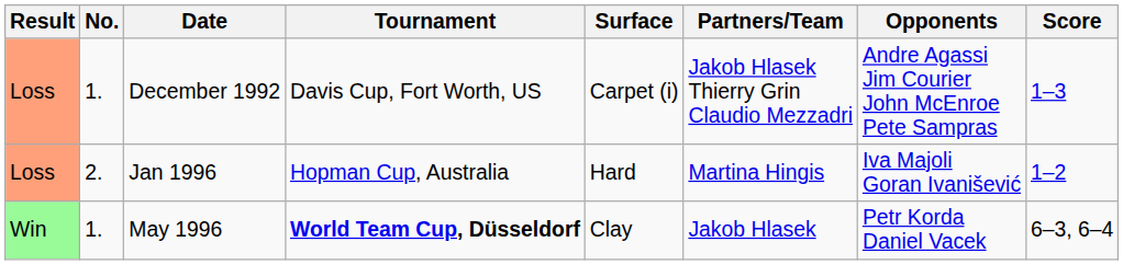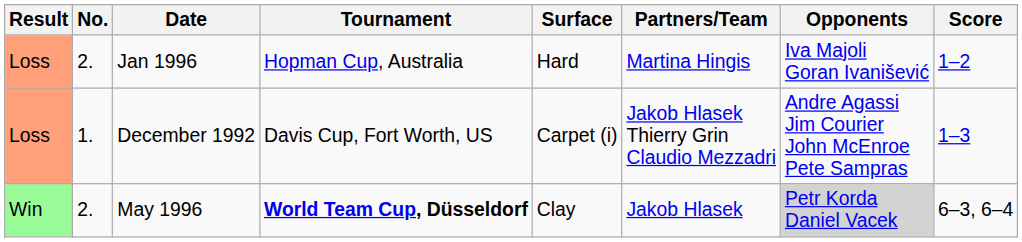rows swapped: December 1992 <-> Jan 1996
May 1996 | No.: 1. -> 2.
May 1996 | Opponents: no background -> lightgrey background
